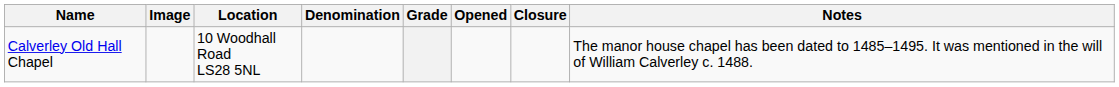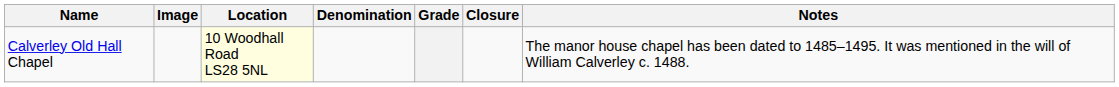- column: Opened
Calverley Old Hall Chapel | Location: no background -> lightyellow background
